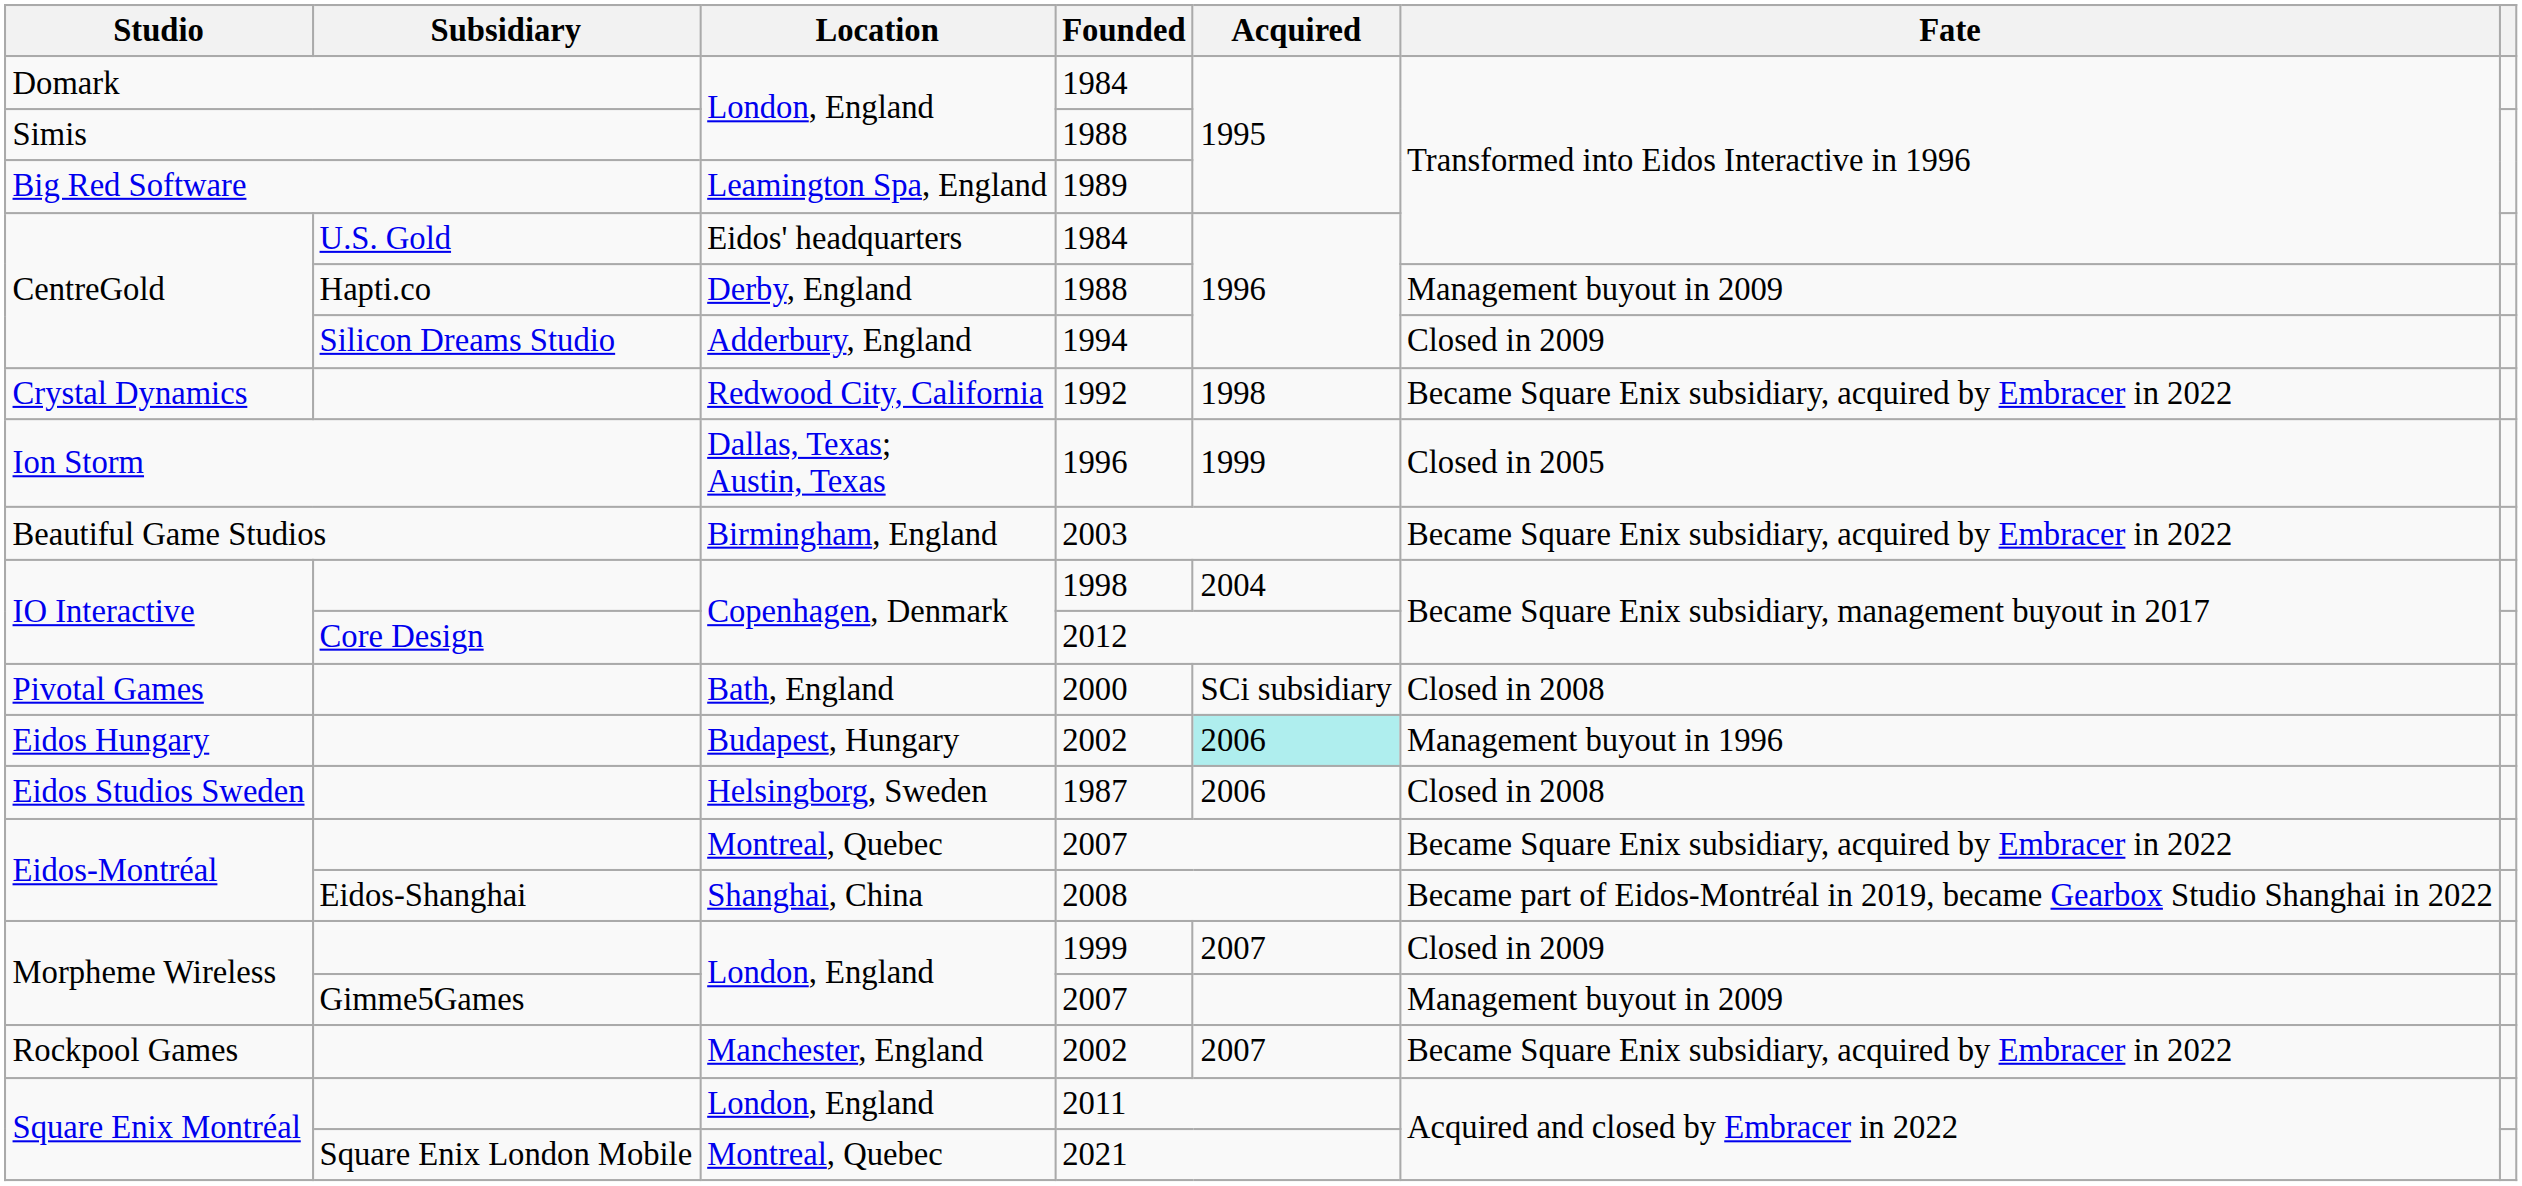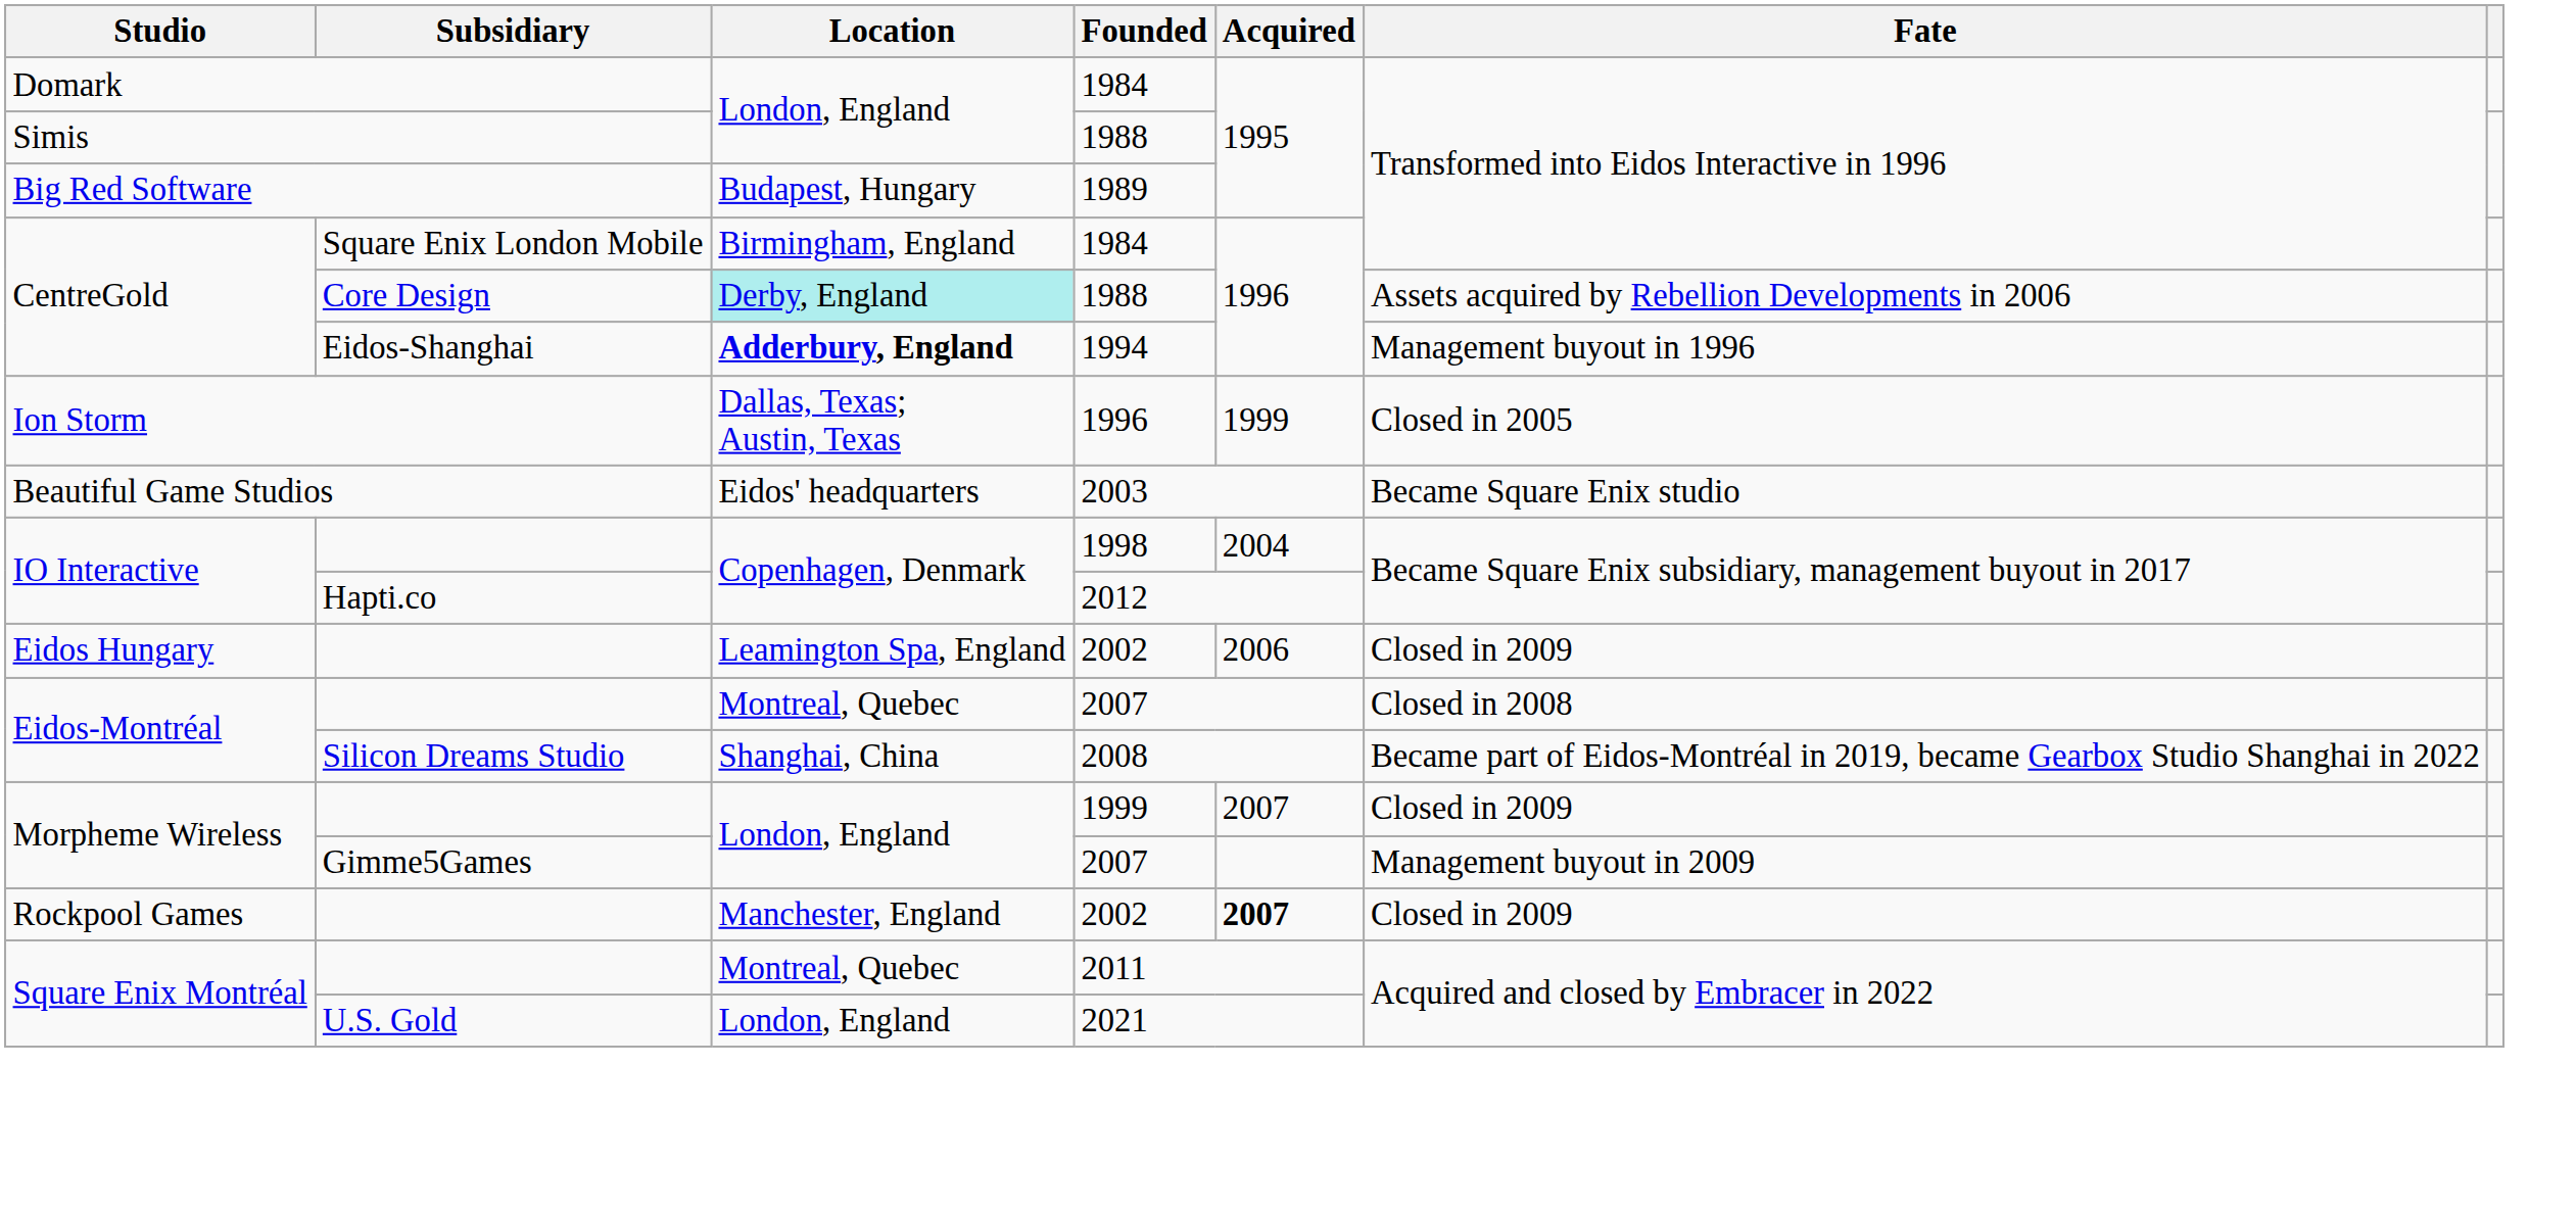1989 | Location: Leamington Spa, England -> Budapest, Hungary
CentreGold / 1984 | Subsidiary: U.S. Gold -> Square Enix London Mobile
CentreGold / 1984 | Location: Eidos' headquarters -> Birmingham, England
CentreGold / 1988 | Subsidiary: Hapti.co -> Core Design
CentreGold / 1988 | Location: no background -> paleturquoise background
CentreGold / 1988 | Fate: Management buyout in 2009 -> Assets acquired by Rebellion Developments in 2006
1994 | Subsidiary: Silicon Dreams Studio -> Eidos-Shanghai
1994 | Location: normal -> bold
1994 | Fate: Closed in 2009 -> Management buyout in 1996
- row: Crystal Dynamics | Redwood City, California | 1992 | 1998 | Became Square Enix subsidiary, acquired by Embracer in 2022
2003 | Location: Birmingham, England -> Eidos' headquarters
2003 | Fate: Became Square Enix subsidiary, acquired by Embracer in 2022 -> Became Square Enix studio
2012 | Subsidiary: Core Design -> Hapti.co
- row: Pivotal Games | Bath, England | 2000 | SCi subsidiary | Closed in 2008
Eidos Hungary / 2002 | Location: Budapest, Hungary -> Leamington Spa, England
Eidos Hungary / 2002 | Acquired: paleturquoise background -> no background
Eidos Hungary / 2002 | Fate: Management buyout in 1996 -> Closed in 2009
- row: Eidos Studios Sweden | Helsingborg, Sweden | 1987 | 2006 | Closed in 2008
Eidos-Montréal / 2007 | Fate: Became Square Enix subsidiary, acquired by Embracer in 2022 -> Closed in 2008
2008 | Subsidiary: Eidos-Shanghai -> Silicon Dreams Studio
Rockpool Games / 2002 | Acquired: normal -> bold
Rockpool Games / 2002 | Fate: Became Square Enix subsidiary, acquired by Embracer in 2022 -> Closed in 2009
2011 | Location: London, England -> Montreal, Quebec
2021 | Subsidiary: Square Enix London Mobile -> U.S. Gold
2021 | Location: Montreal, Quebec -> London, England
